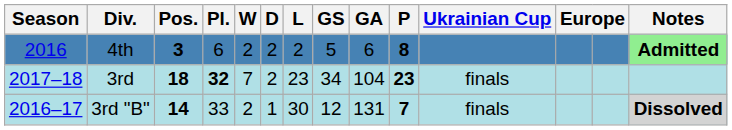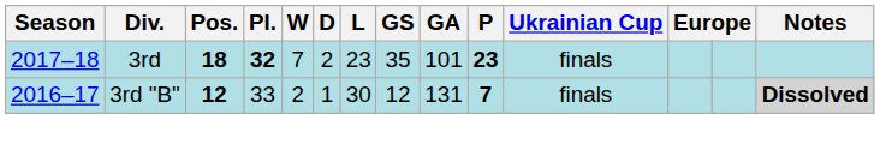- row: 2016 | 4th | 3 | 6 | 2 | 2 | 2 | 5 | 6 | 8 | Admitted
3rd | GS: 34 -> 35
3rd | GA: 104 -> 101
3rd "B" | Pos.: 14 -> 12
